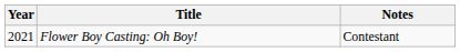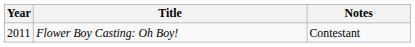Flower Boy Casting: Oh Boy! | Year: 2021 -> 2011
